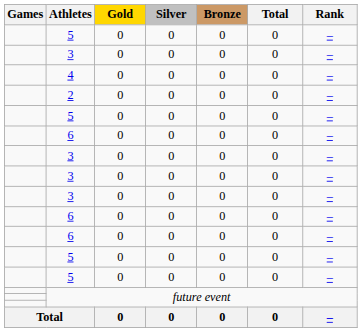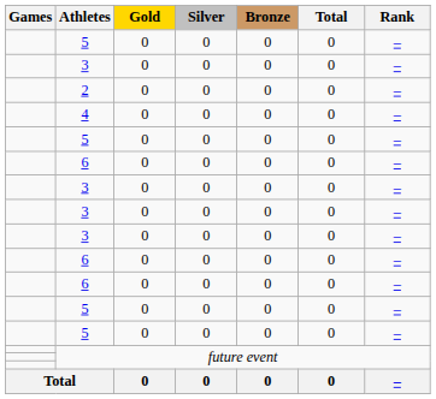rows swapped: 2 <-> 4
